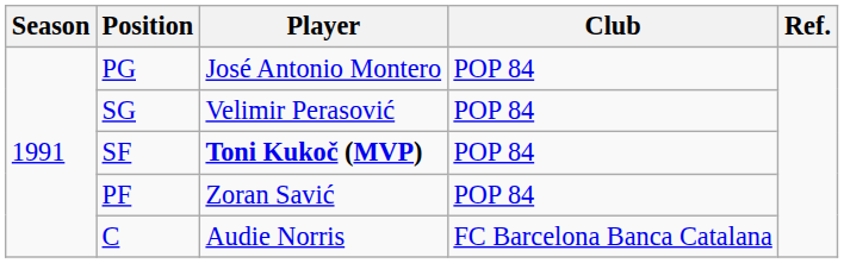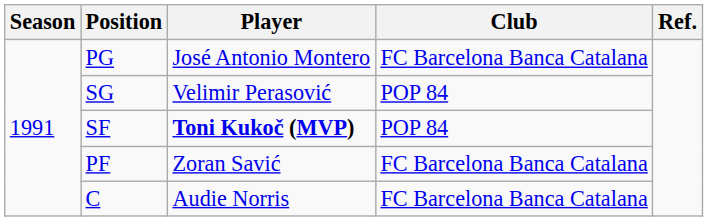PG | Club: POP 84 -> FC Barcelona Banca Catalana
PF | Club: POP 84 -> FC Barcelona Banca Catalana
